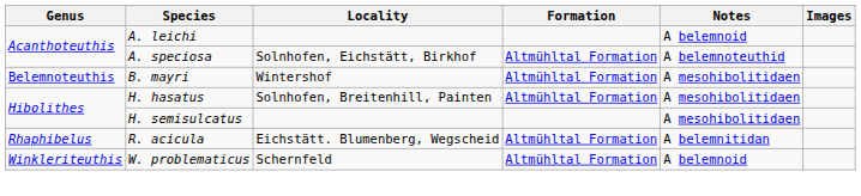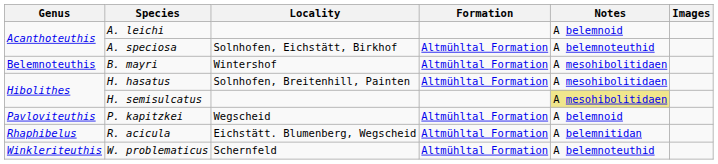H. semisulcatus | Notes: no background -> khaki background
+ row: Pavloviteuthis | P. kapitzkei | Wegscheid | Altmühltal Formation | A belemnoid
W. problematicus | Notes: A belemnoid -> A belemnoteuthid
